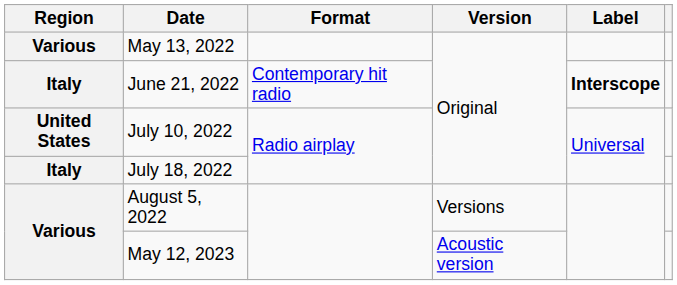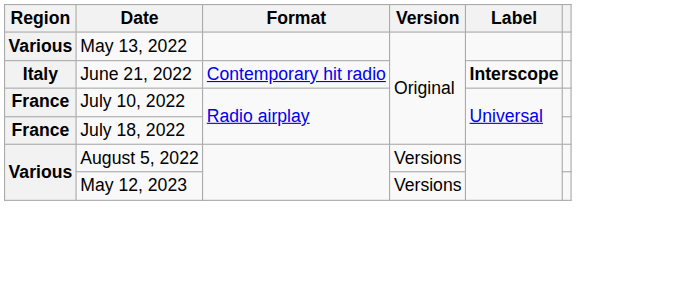July 10, 2022 | Region: United States -> France
July 18, 2022 | Region: Italy -> France
May 12, 2023 | Version: Acoustic version -> Versions
